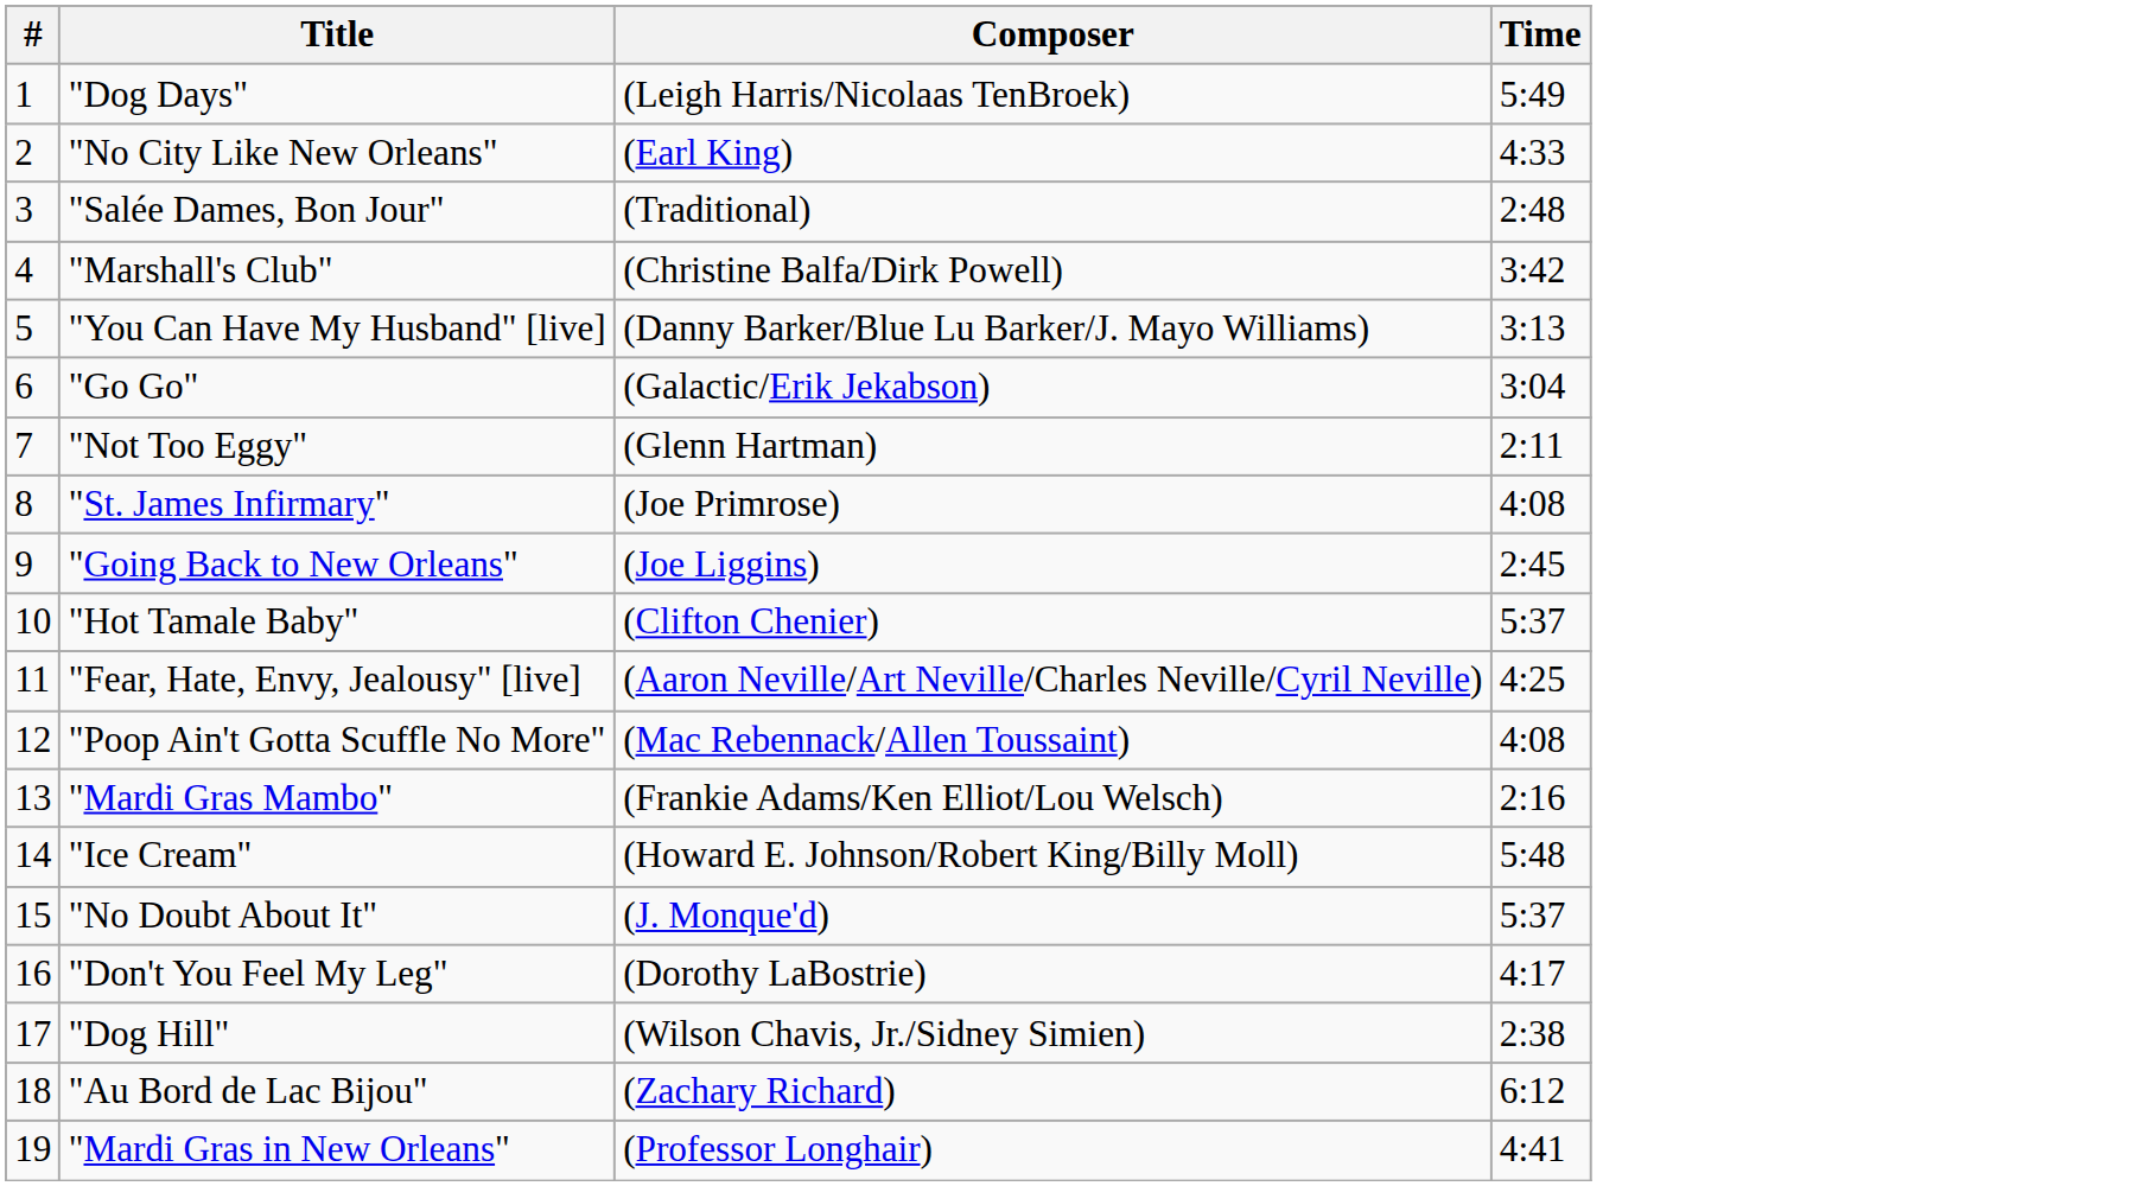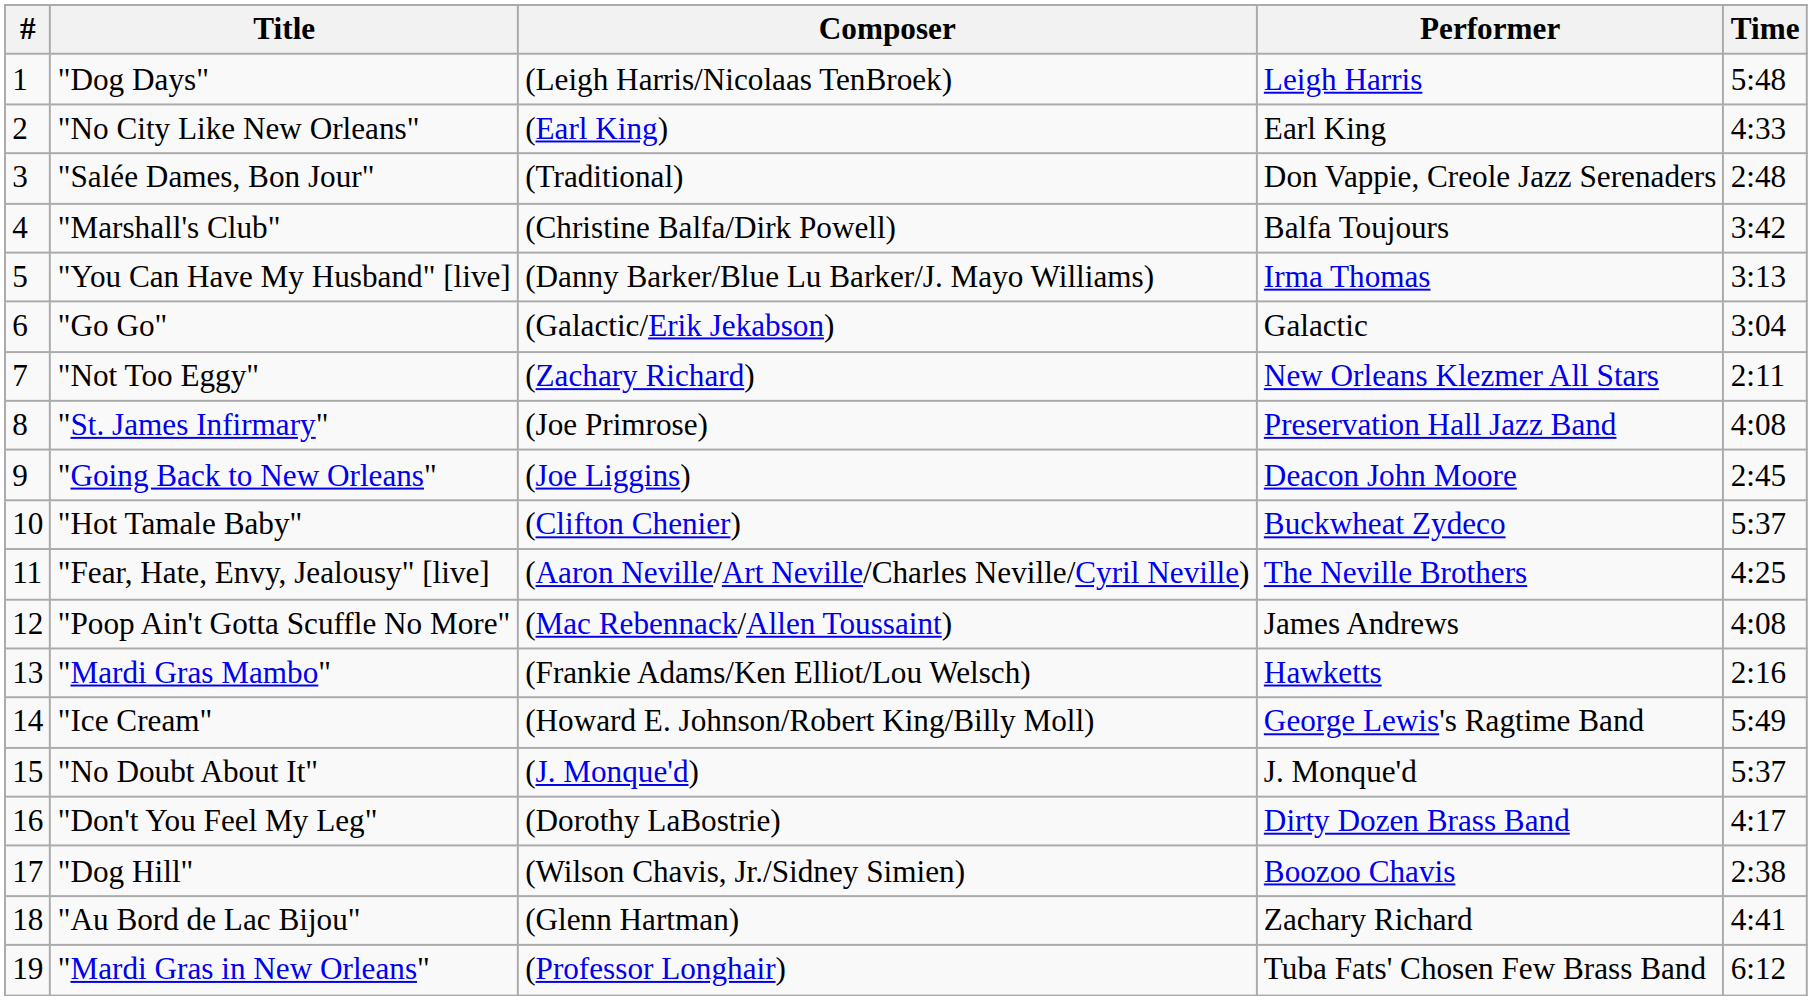+ column: Performer | Leigh Harris | Earl King | Don Vappie, Creole Jazz Serenaders | Balfa Toujours | Irma Thomas | Galactic | New Orleans Klezmer All Stars | Preservation Hall Jazz Band | Deacon John Moore | Buckwheat Zydeco | The Neville Brothers | James Andrews | Hawketts | George Lewis's Ragtime Band | J. Monque'd | Dirty Dozen Brass Band | Boozoo Chavis | Zachary Richard | Tuba Fats' Chosen Few Brass Band
"Dog Days" | Time: 5:49 -> 5:48
"Not Too Eggy" | Composer: (Glenn Hartman) -> (Zachary Richard)
"Ice Cream" | Time: 5:48 -> 5:49
"Au Bord de Lac Bijou" | Composer: (Zachary Richard) -> (Glenn Hartman)
"Au Bord de Lac Bijou" | Time: 6:12 -> 4:41
"Mardi Gras in New Orleans" | Time: 4:41 -> 6:12
